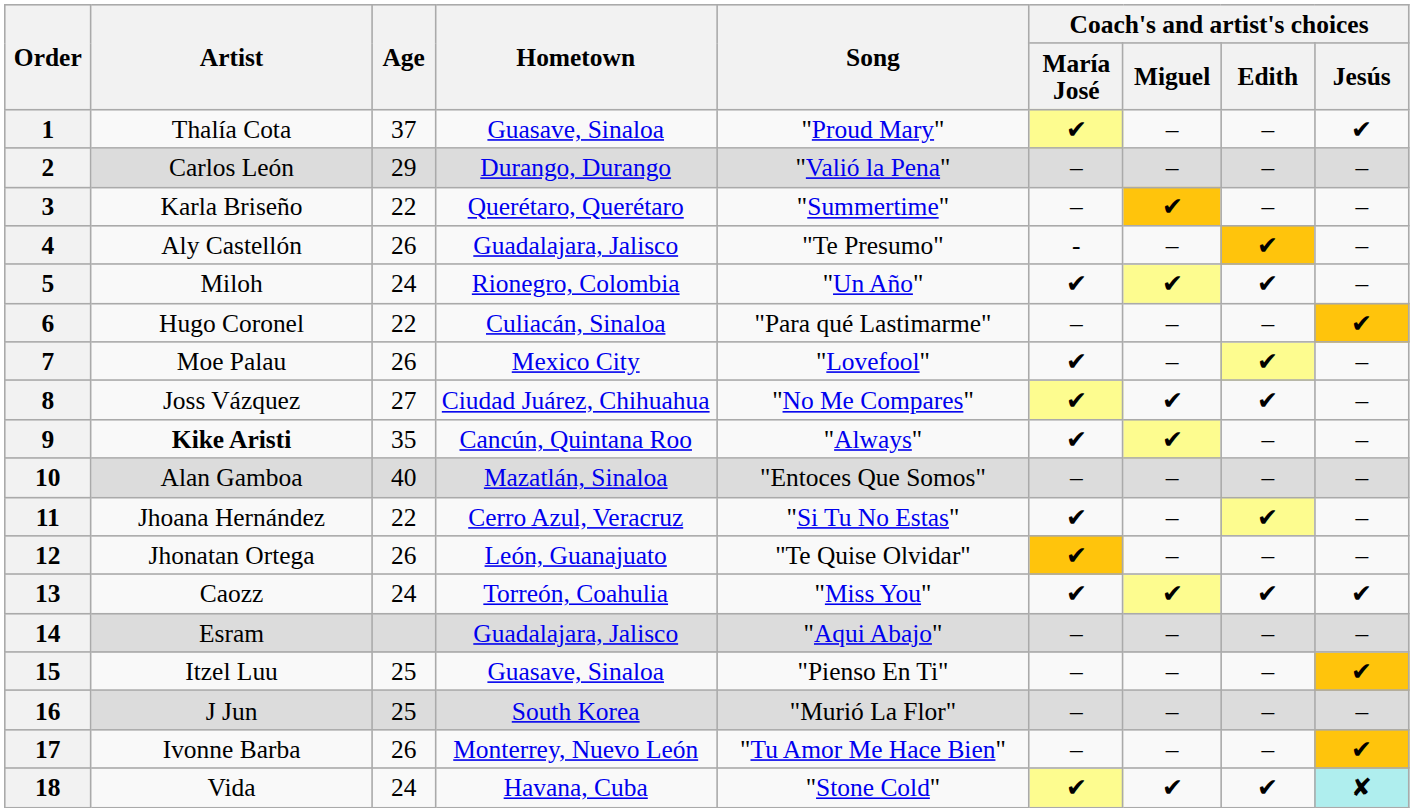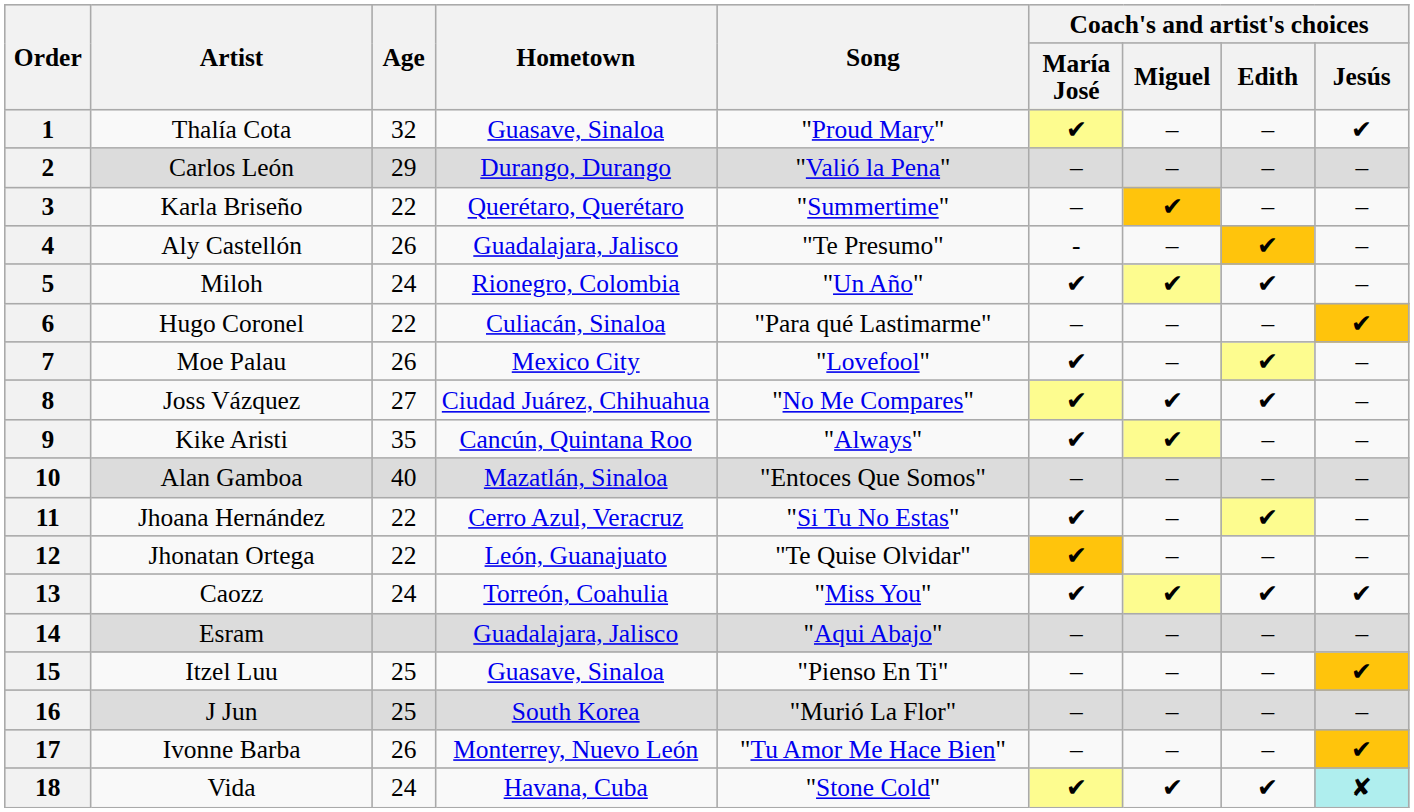1 | Age: 37 -> 32
9 | Artist: bold -> normal
12 | Age: 26 -> 22
